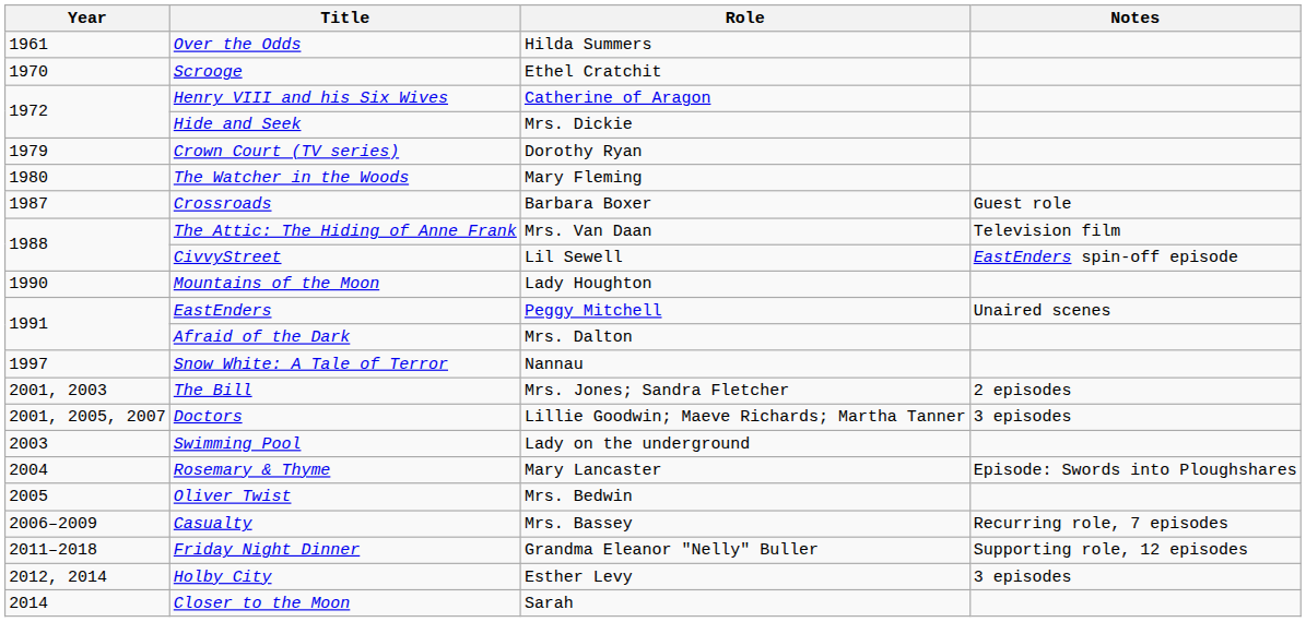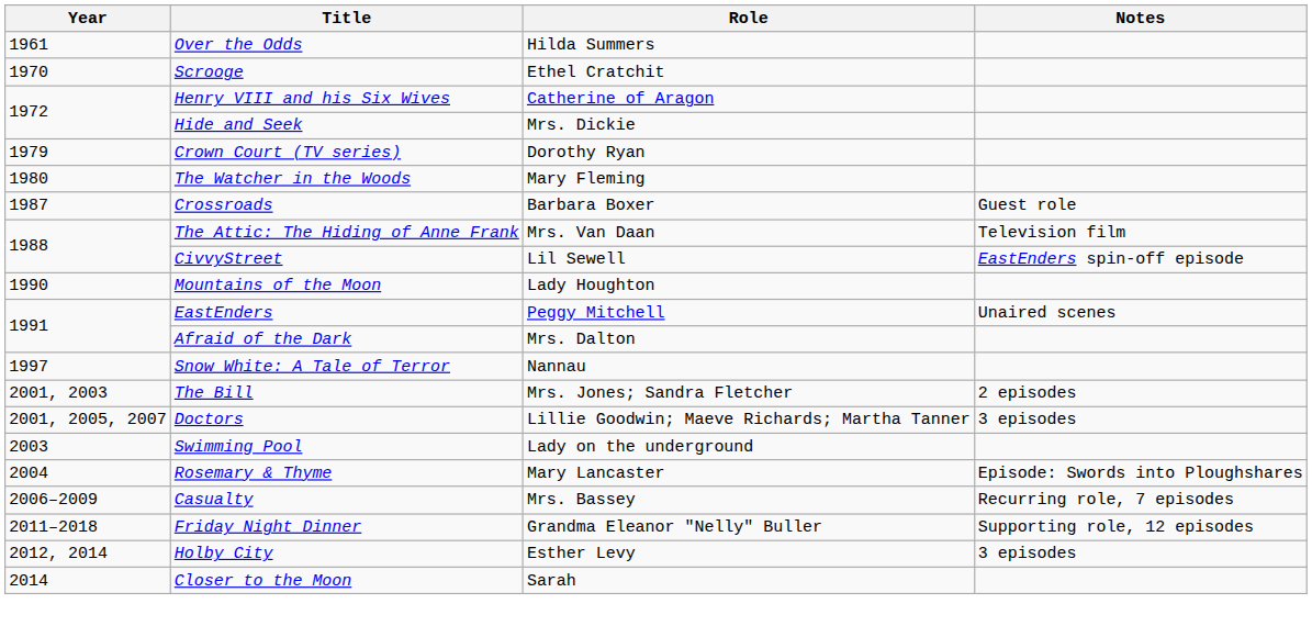- row: 2005 | Oliver Twist | Mrs. Bedwin
